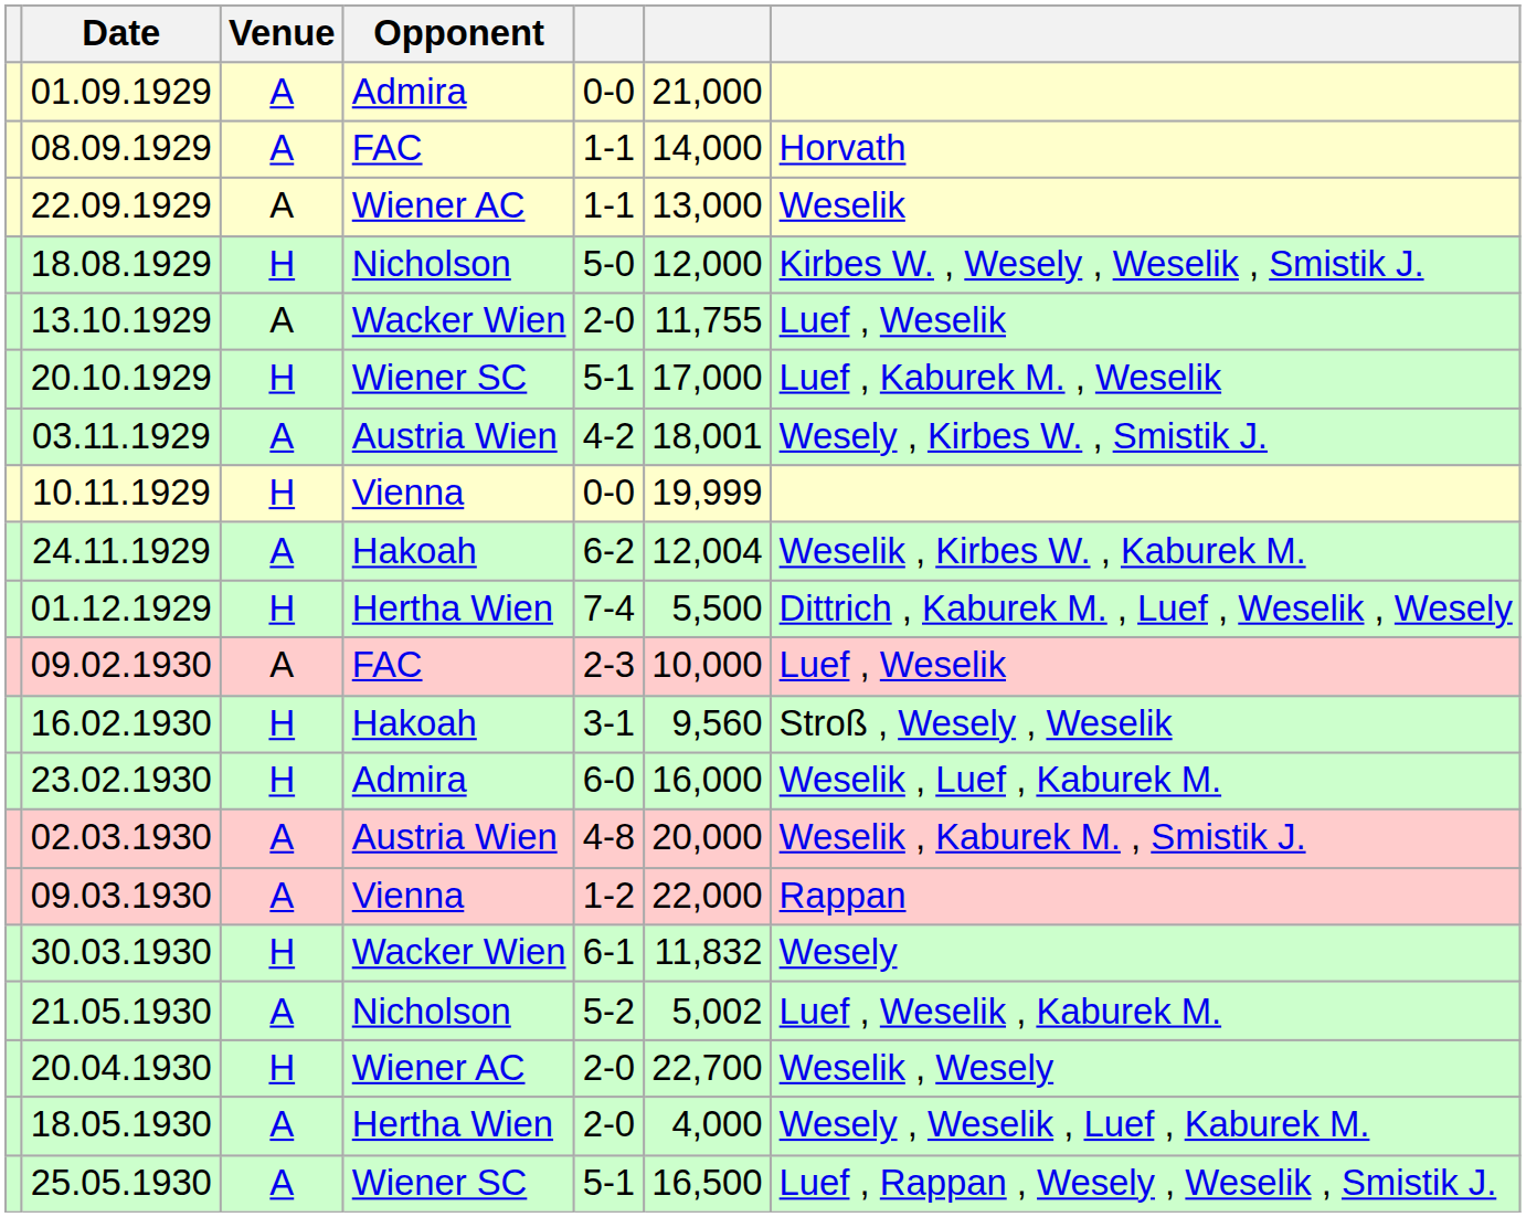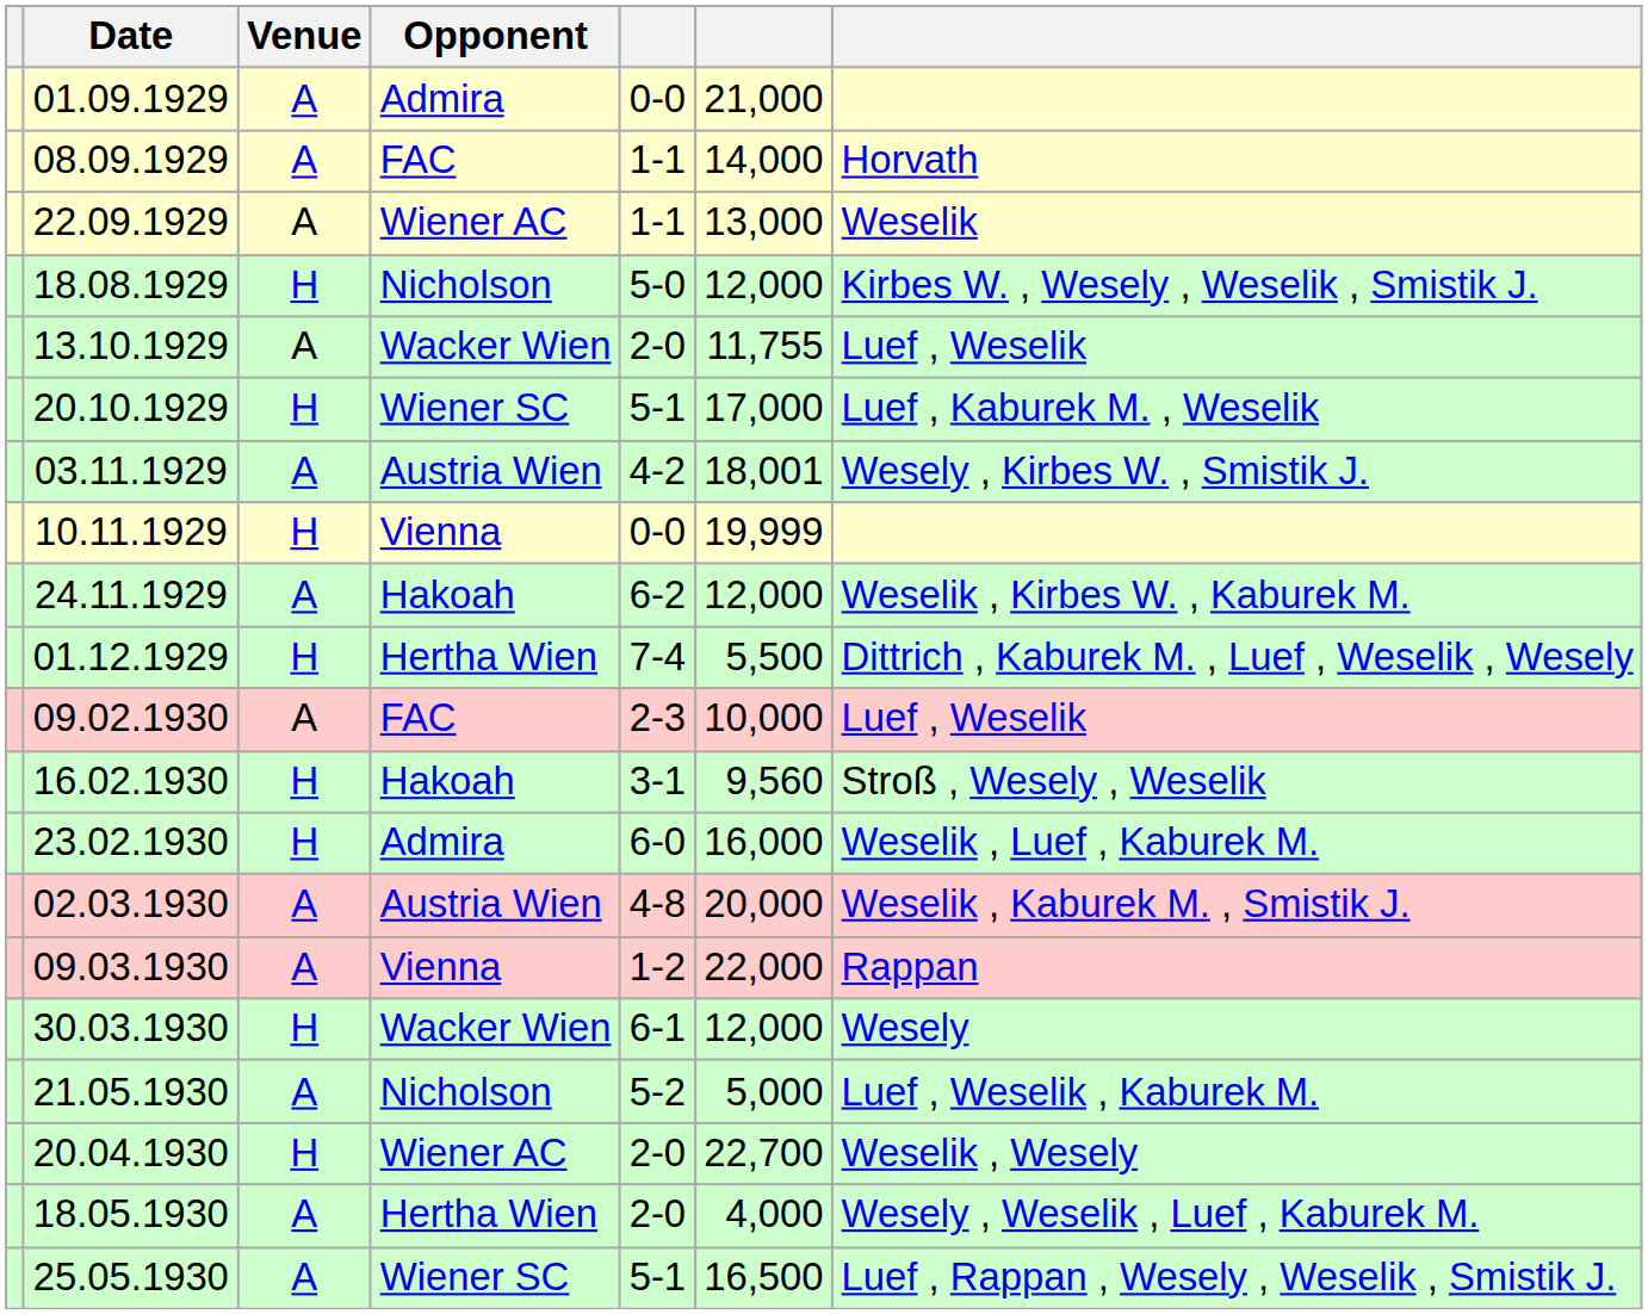24.11.1929 | column 6: 12,004 -> 12,000
30.03.1930 | column 6: 11,832 -> 12,000
21.05.1930 | column 6: 5,002 -> 5,000
